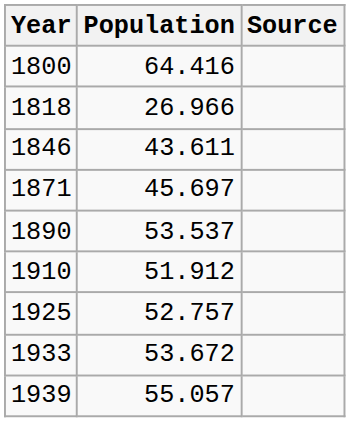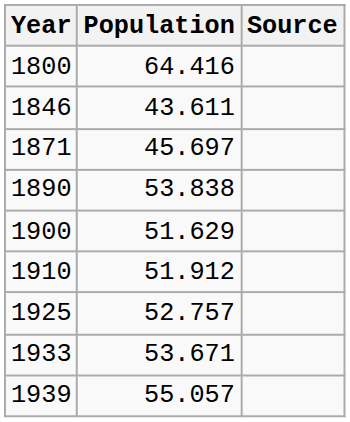- row: 1818 | 26.966
1890 | Population: 53.537 -> 53.838
+ row: 1900 | 51.629
1933 | Population: 53.672 -> 53.671
